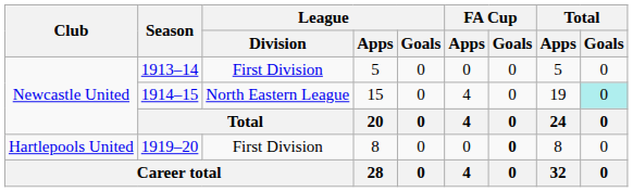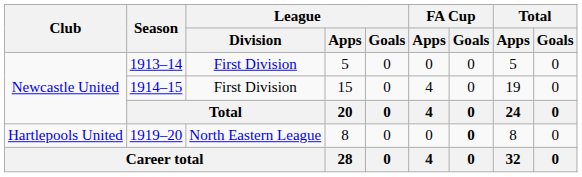1914–15 | League / Division: North Eastern League -> First Division
1914–15 | Total / Goals: paleturquoise background -> no background
1919–20 | League / Division: First Division -> North Eastern League
